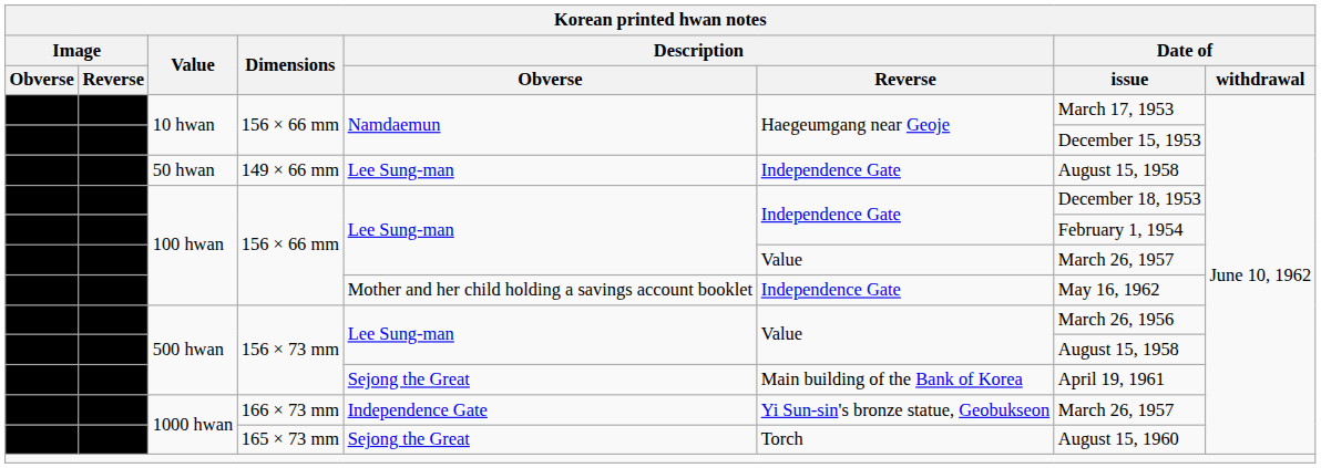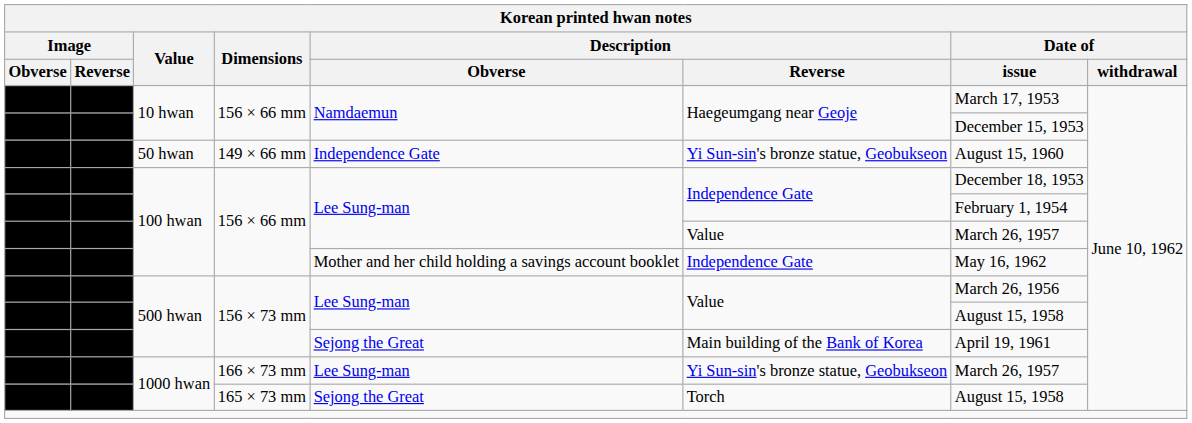50 hwan | Description / Obverse: Lee Sung-man -> Independence Gate
50 hwan | Description / Reverse: Independence Gate -> Yi Sun-sin's bronze statue, Geobukseon
50 hwan | Date of / issue: August 15, 1958 -> August 15, 1960
1000 hwan / 166 × 73 mm | Description / Obverse: Independence Gate -> Lee Sung-man
1000 hwan / 165 × 73 mm | Date of / issue: August 15, 1960 -> August 15, 1958
